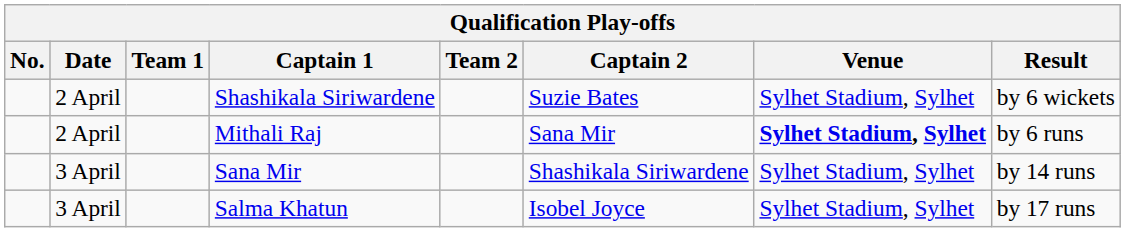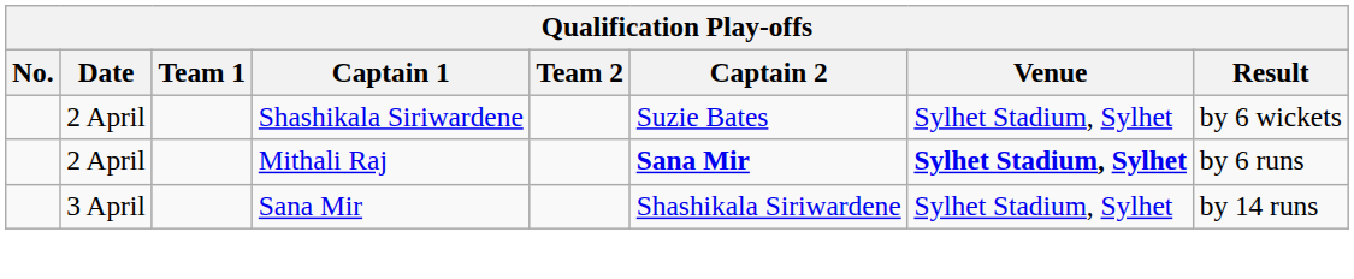Mithali Raj | Captain 2: normal -> bold
- row: 3 April | Salma Khatun | Isobel Joyce | Sylhet Stadium, Sylhet | by 17 runs
